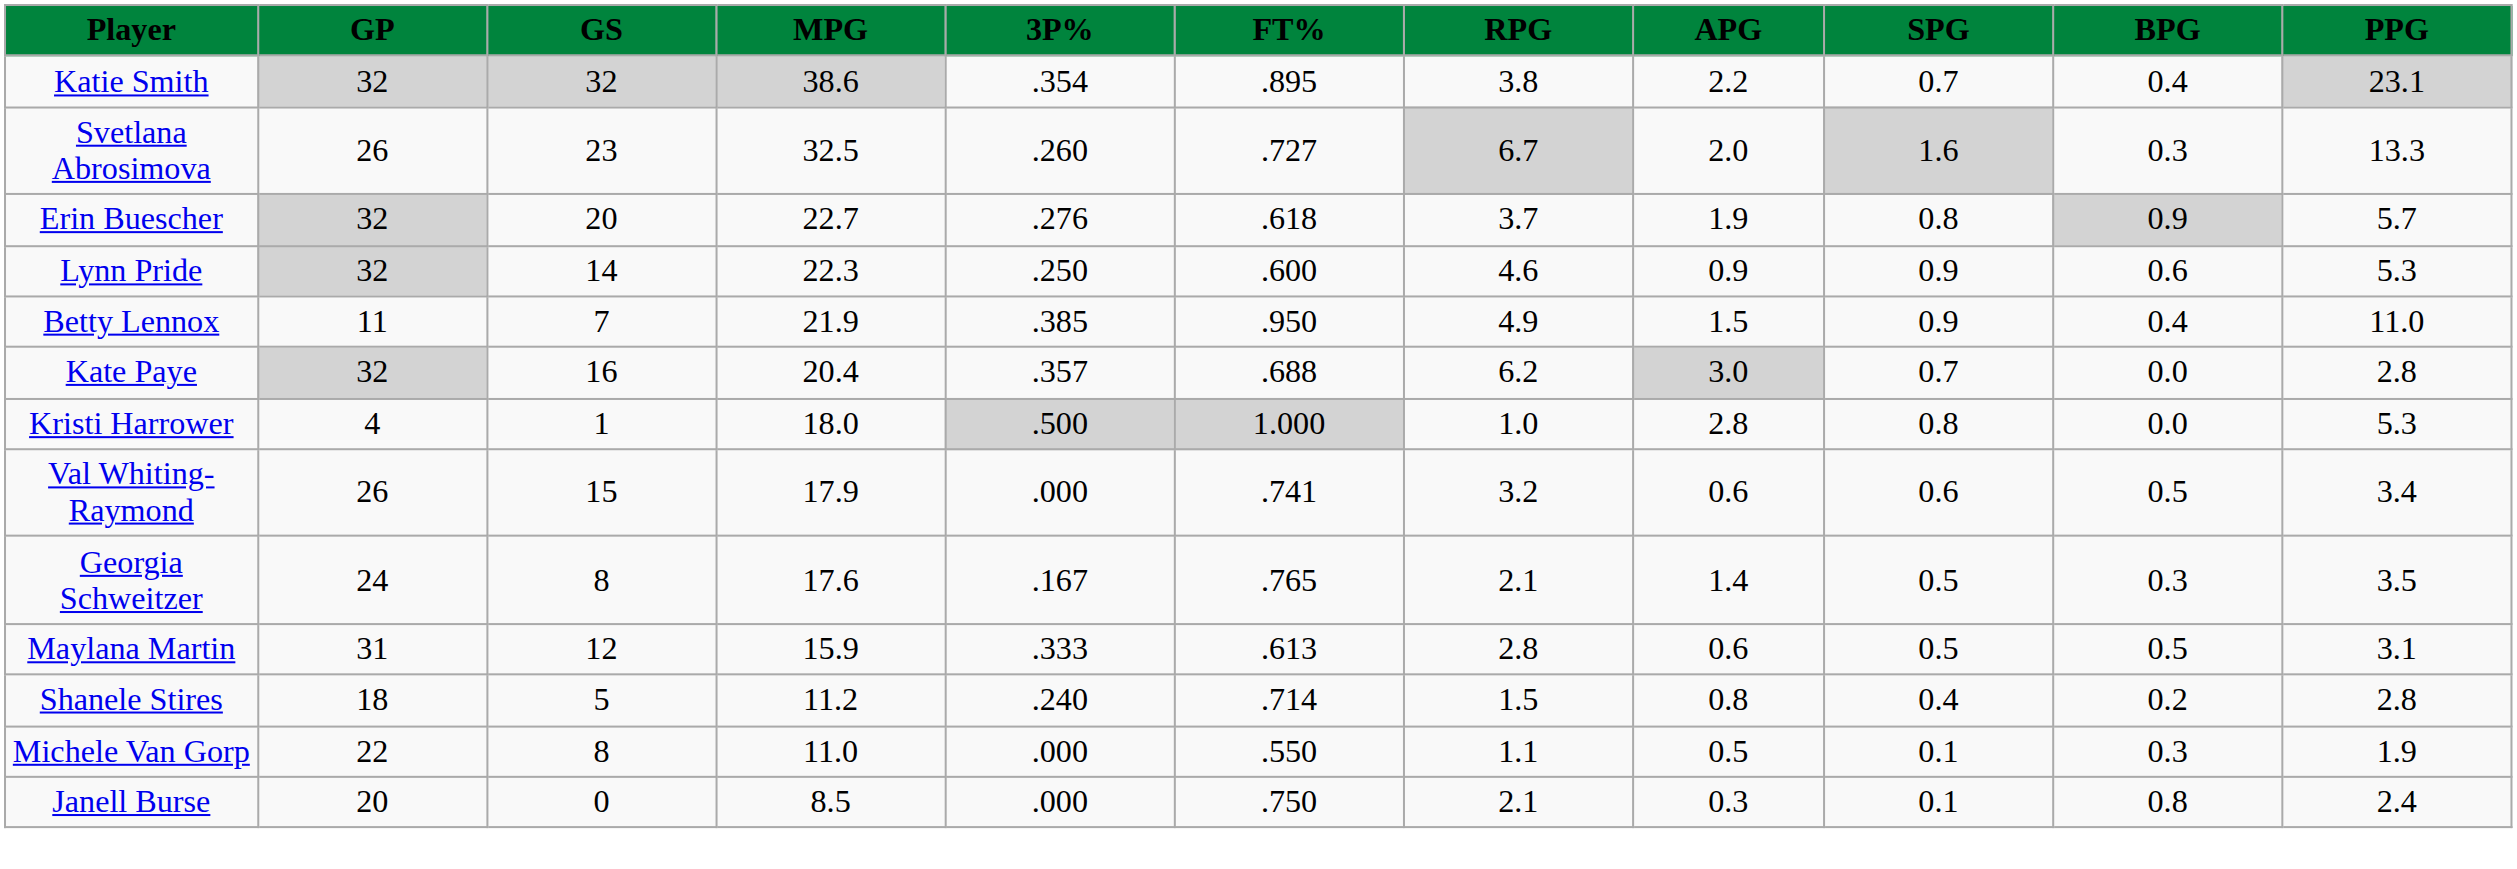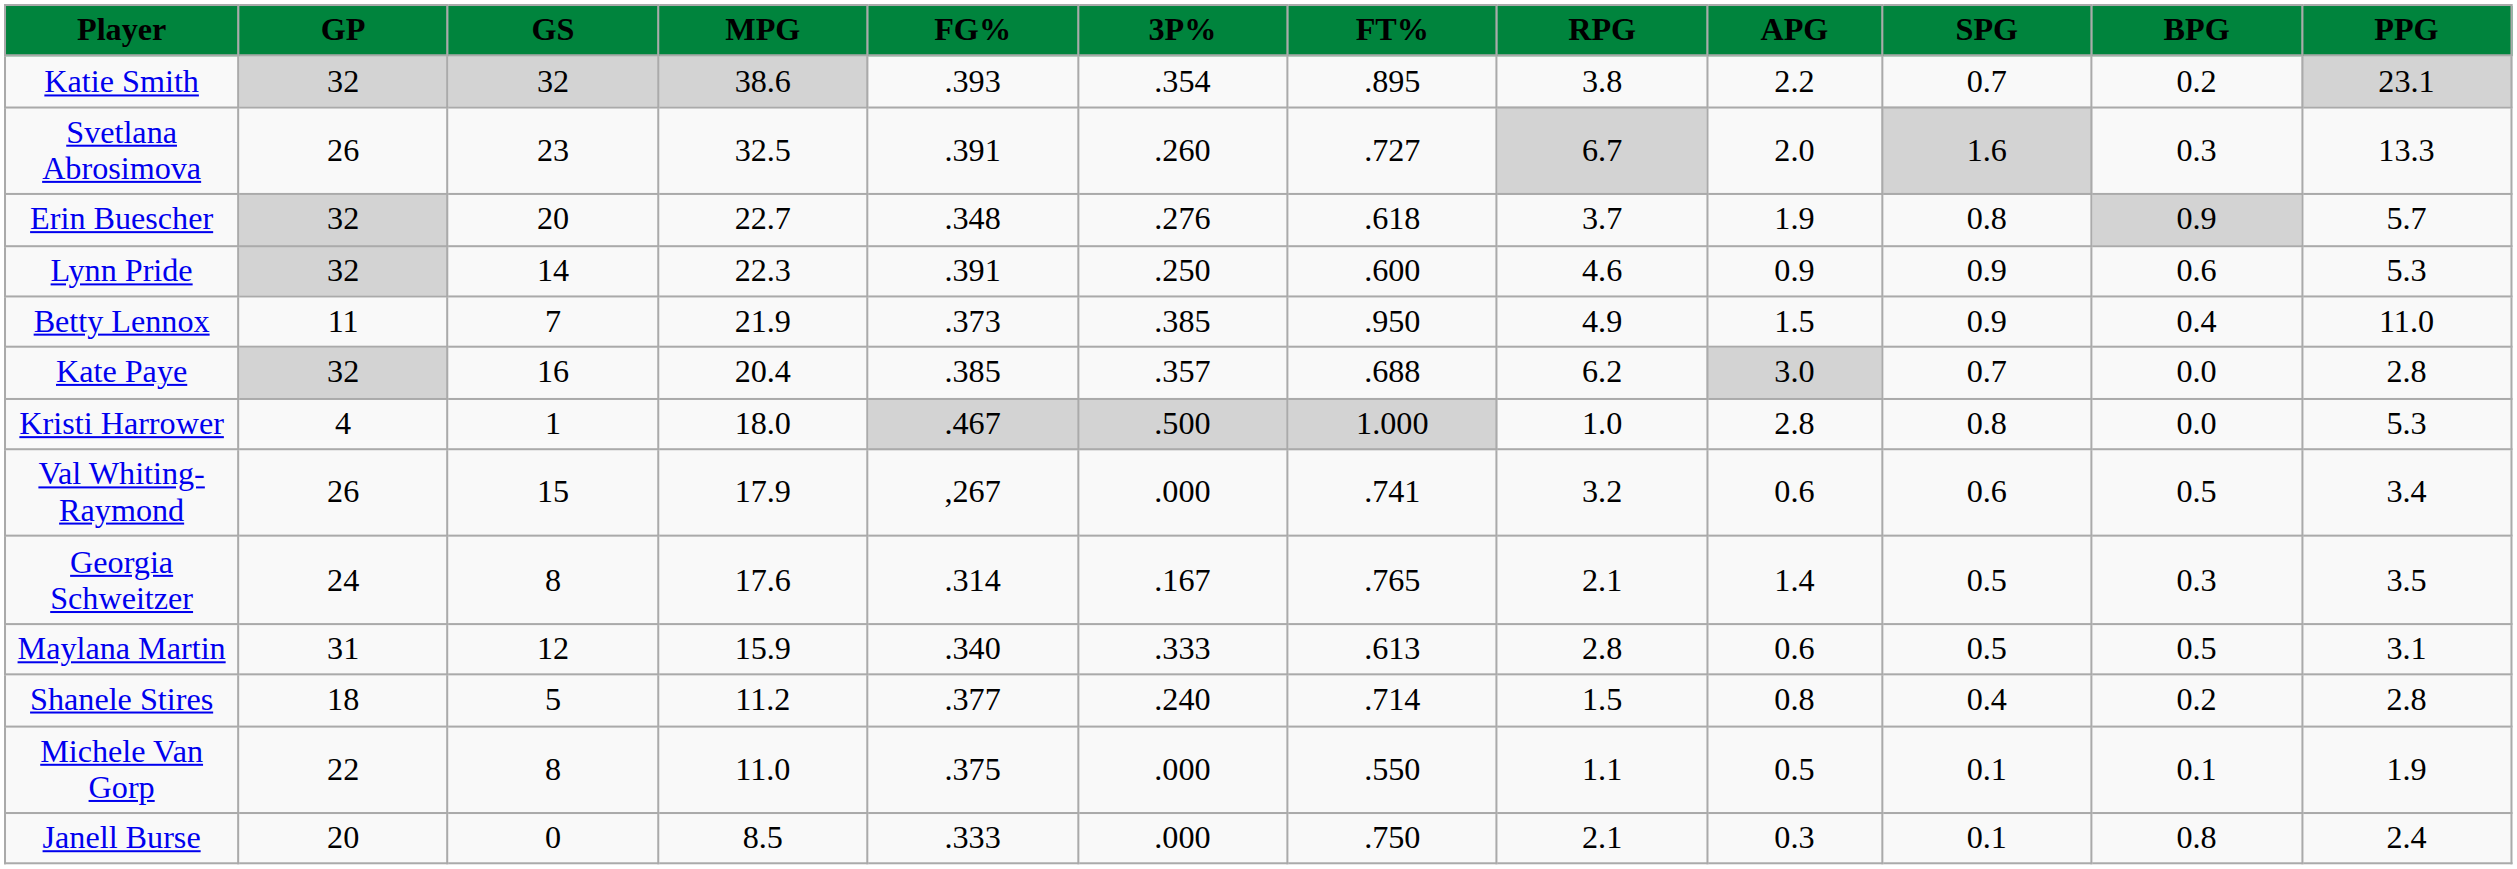+ column: FG% | .393 | .391 | .348 | .391 | .373 | .385 | .467 | ,267 | .314 | .340 | .377 | .375 | .333
Katie Smith | BPG: 0.4 -> 0.2
Michele Van Gorp | BPG: 0.3 -> 0.1
